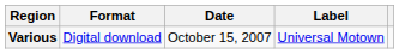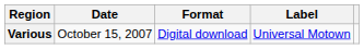columns swapped: Date <-> Format
